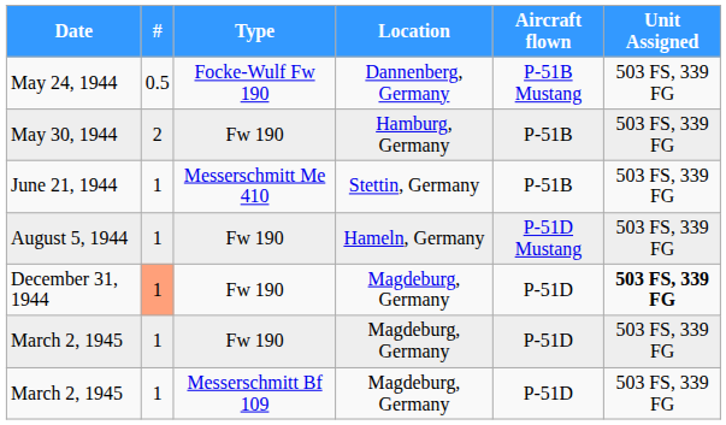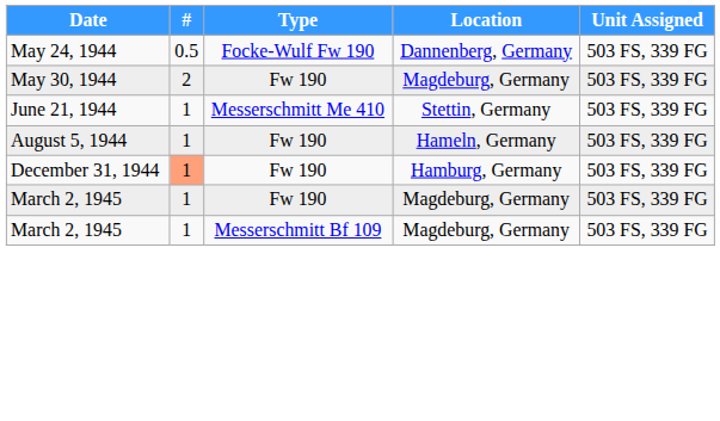- column: Aircraft flown | P-51B Mustang | P-51B | P-51B | P-51D Mustang | P-51D | P-51D | P-51D
May 30, 1944 | Location: Hamburg, Germany -> Magdeburg, Germany
December 31, 1944 | Location: Magdeburg, Germany -> Hamburg, Germany
December 31, 1944 | Unit Assigned: bold -> normal
